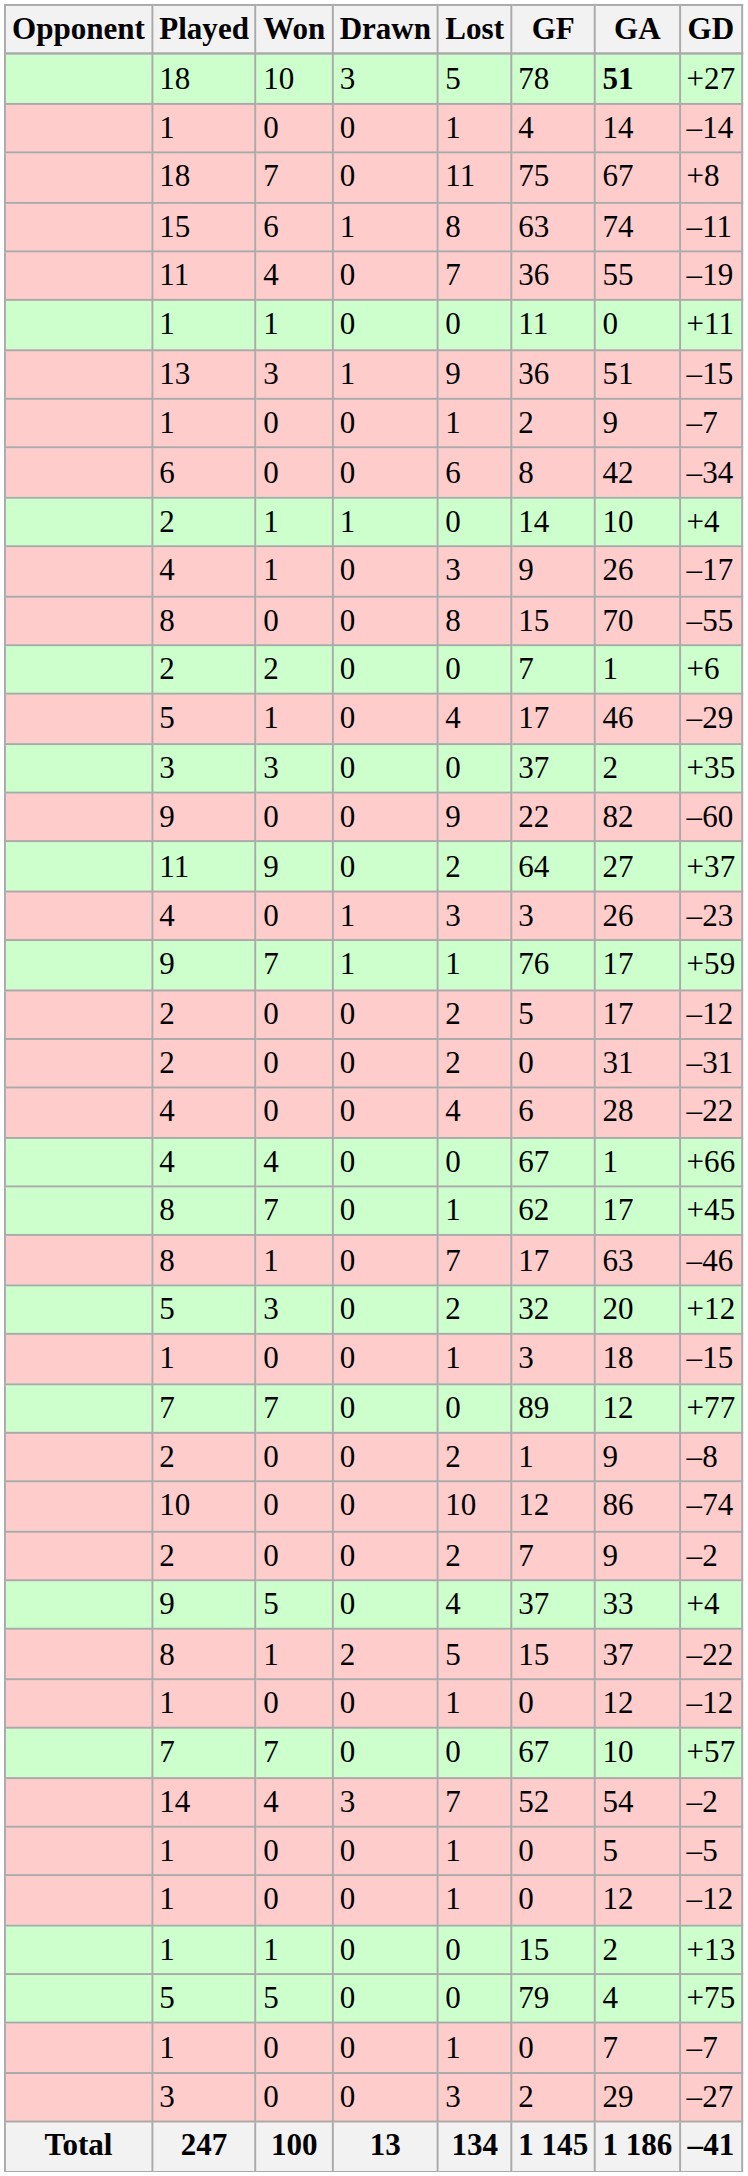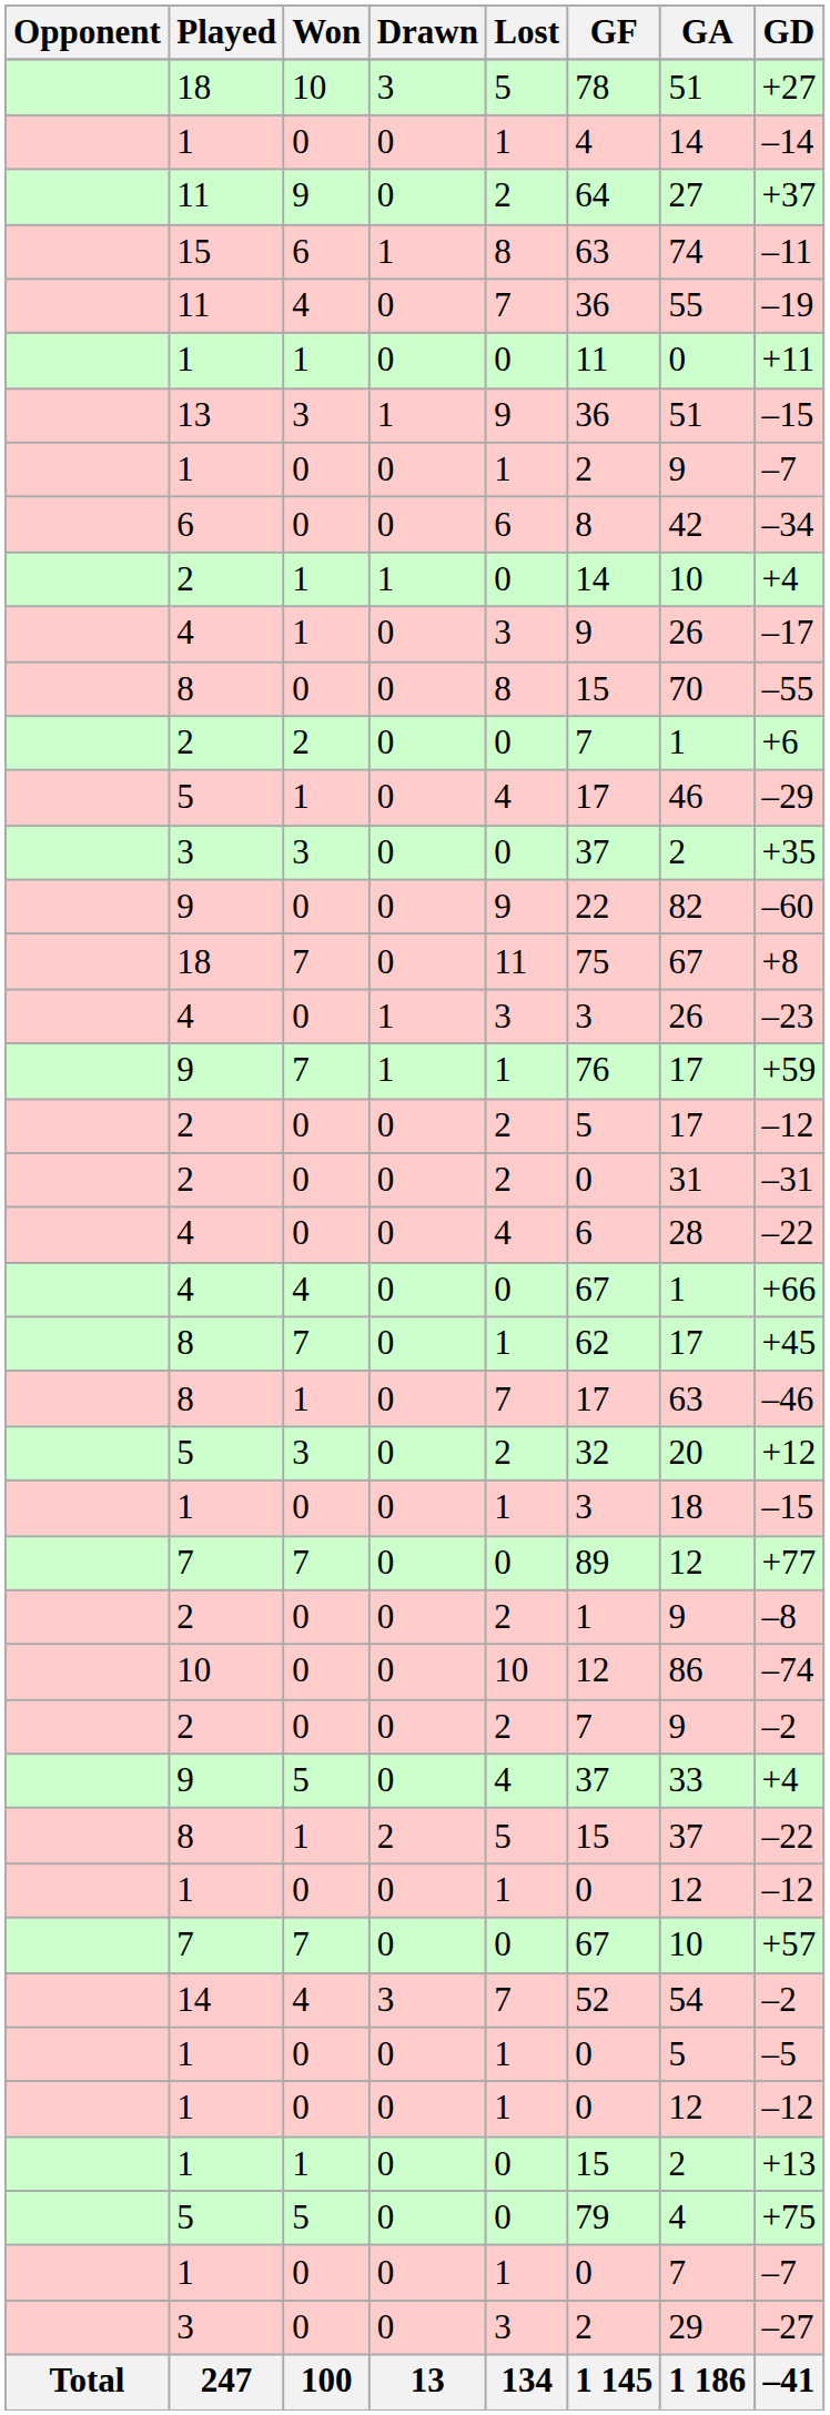18 / 10 | GA: bold -> normal
rows swapped: 18 / 7 <-> 11 / 9
